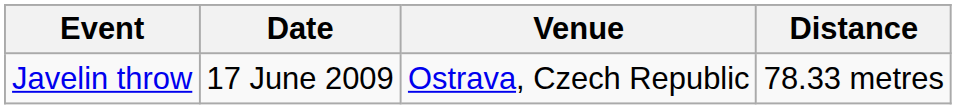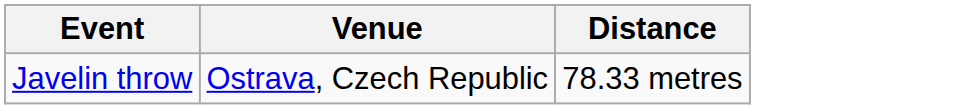- column: Date | 17 June 2009
